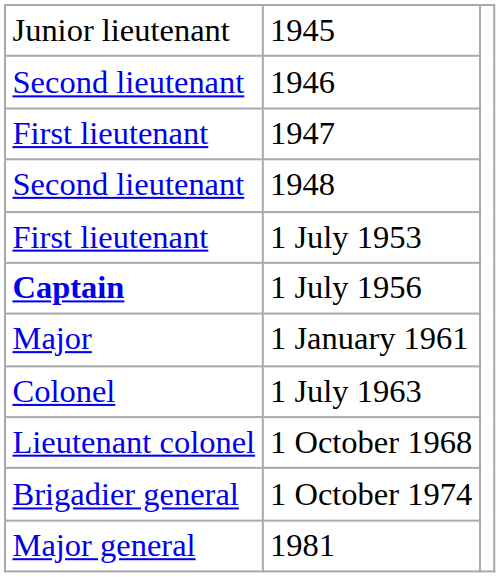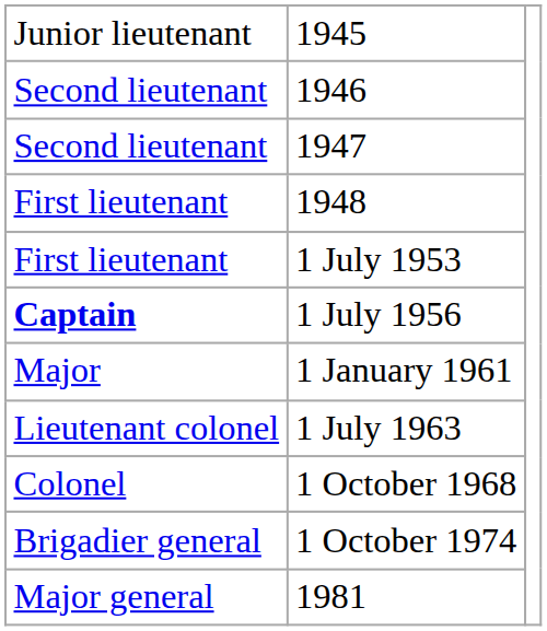1947 | column 1: First lieutenant -> Second lieutenant
1948 | column 1: Second lieutenant -> First lieutenant
1 July 1963 | column 1: Colonel -> Lieutenant colonel
1 October 1968 | column 1: Lieutenant colonel -> Colonel
